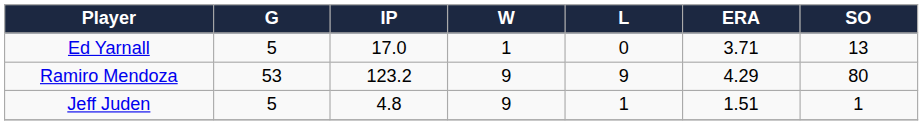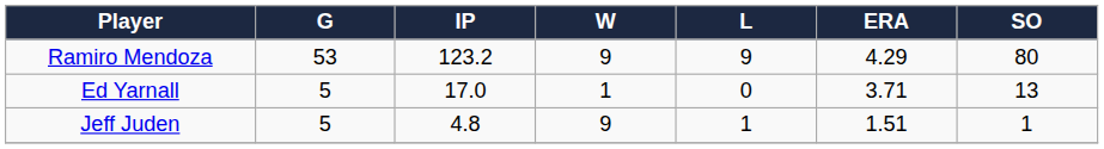rows swapped: Ramiro Mendoza <-> Ed Yarnall
